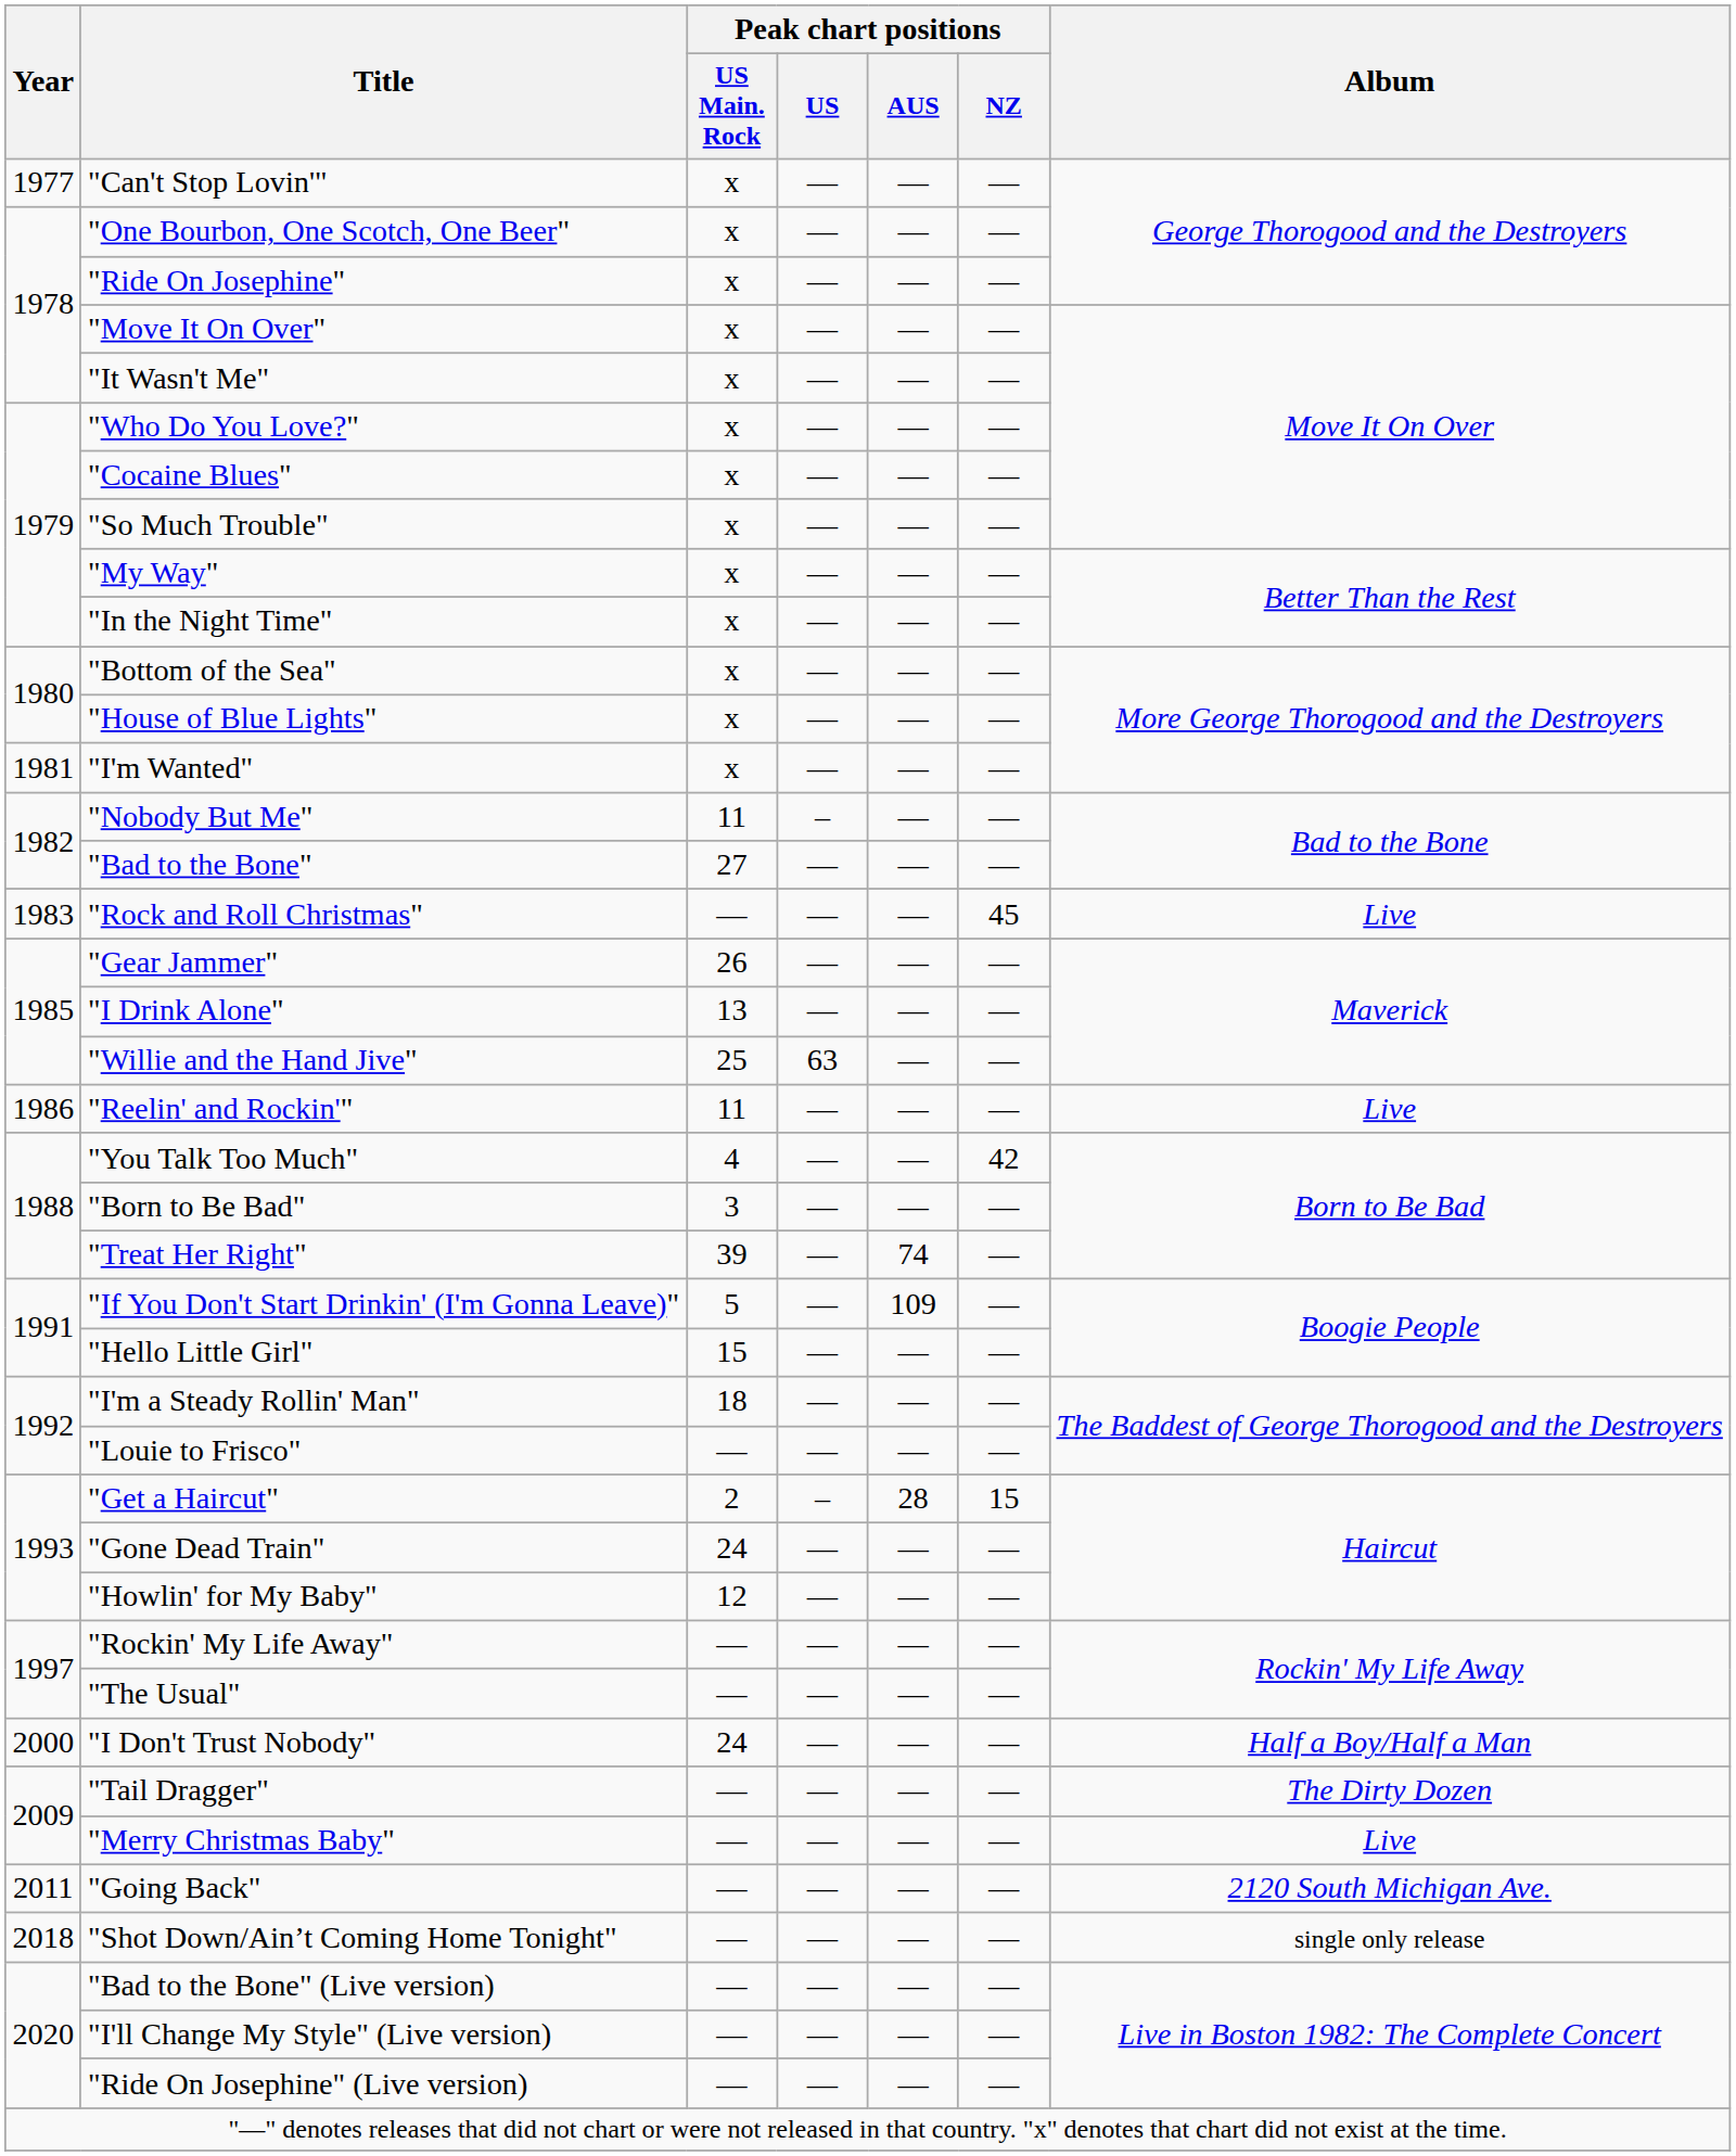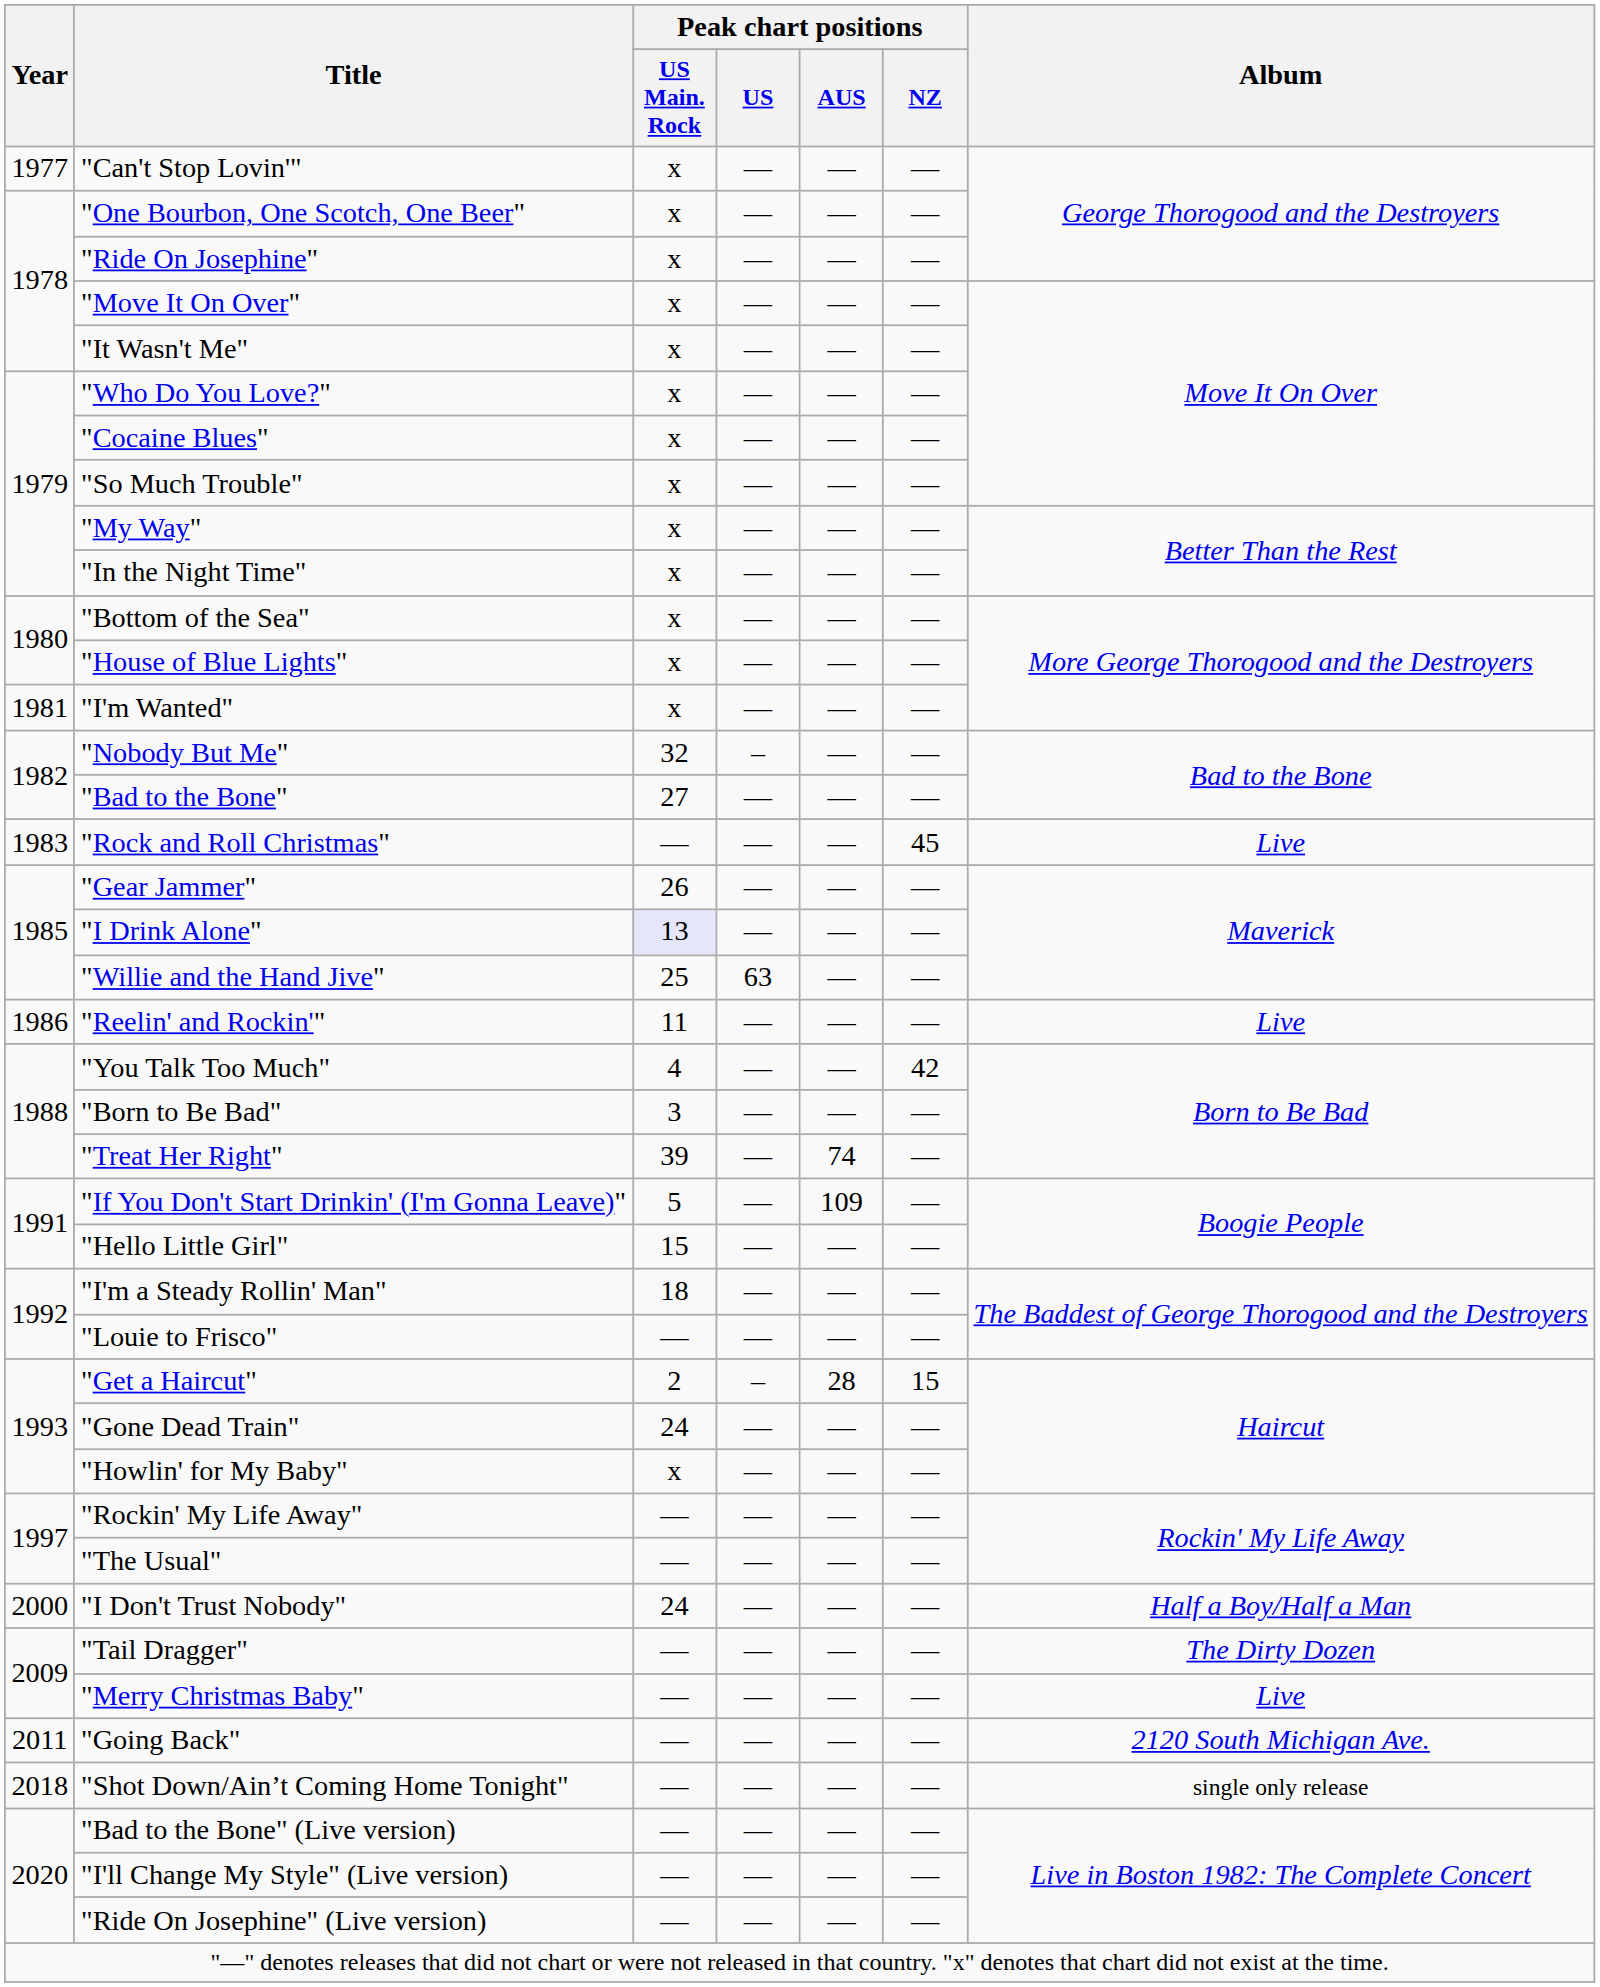"Nobody But Me" | Peak chart positions / US Main. Rock: 11 -> 32
"I Drink Alone" | Peak chart positions / US Main. Rock: no background -> lavender background
"Howlin' for My Baby" | Peak chart positions / US Main. Rock: 12 -> x
